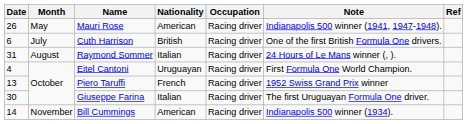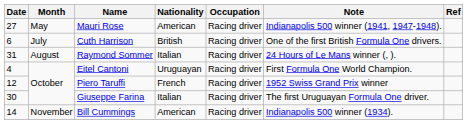Mauri Rose | Date: 26 -> 27
Piero Taruffi | Date: 13 -> 12
